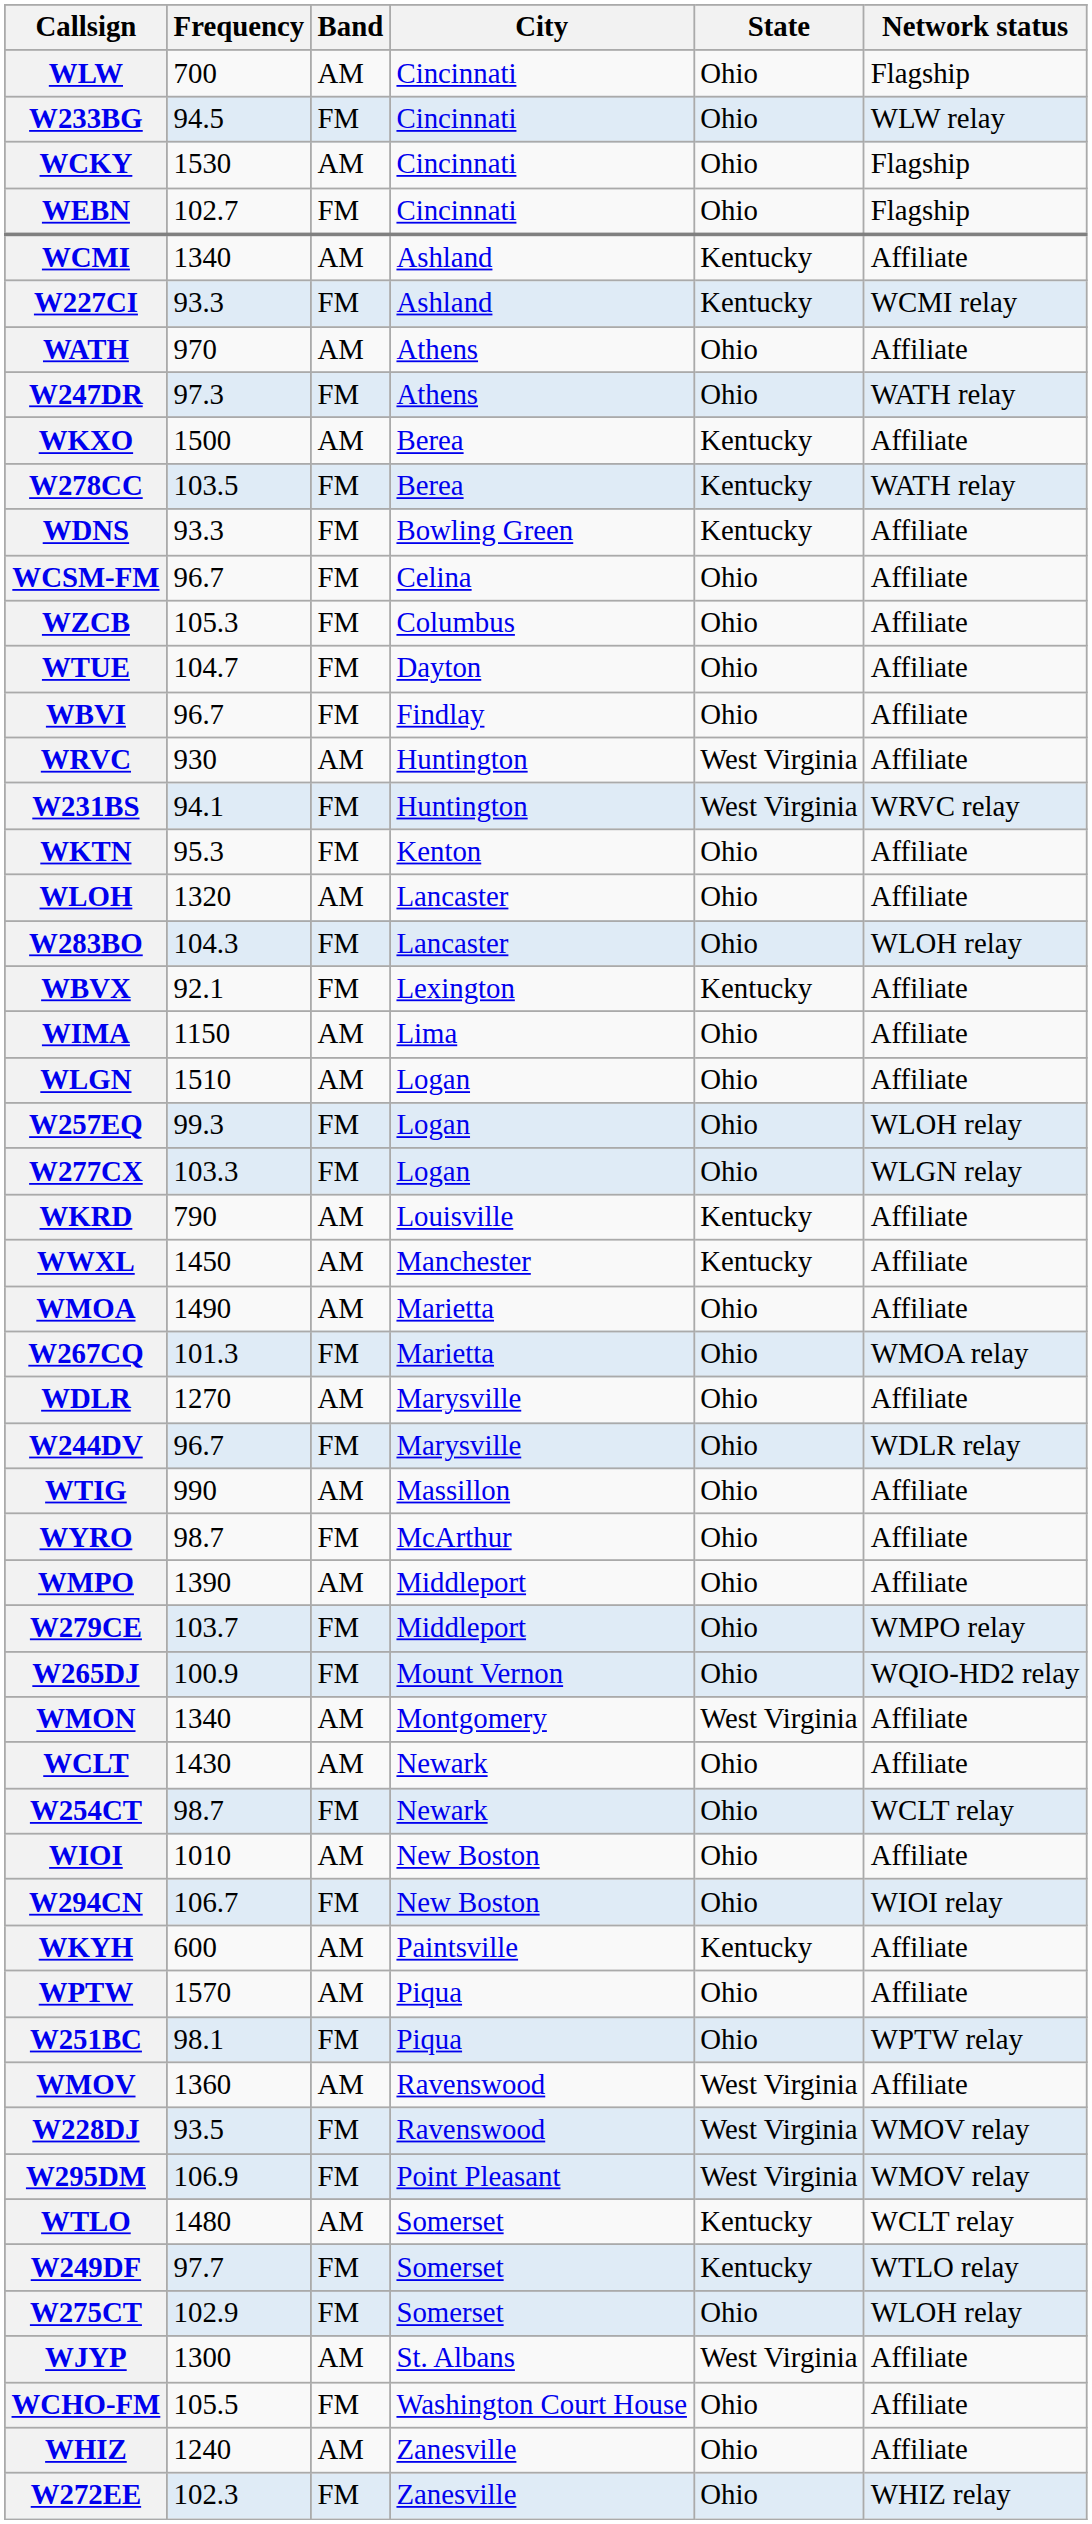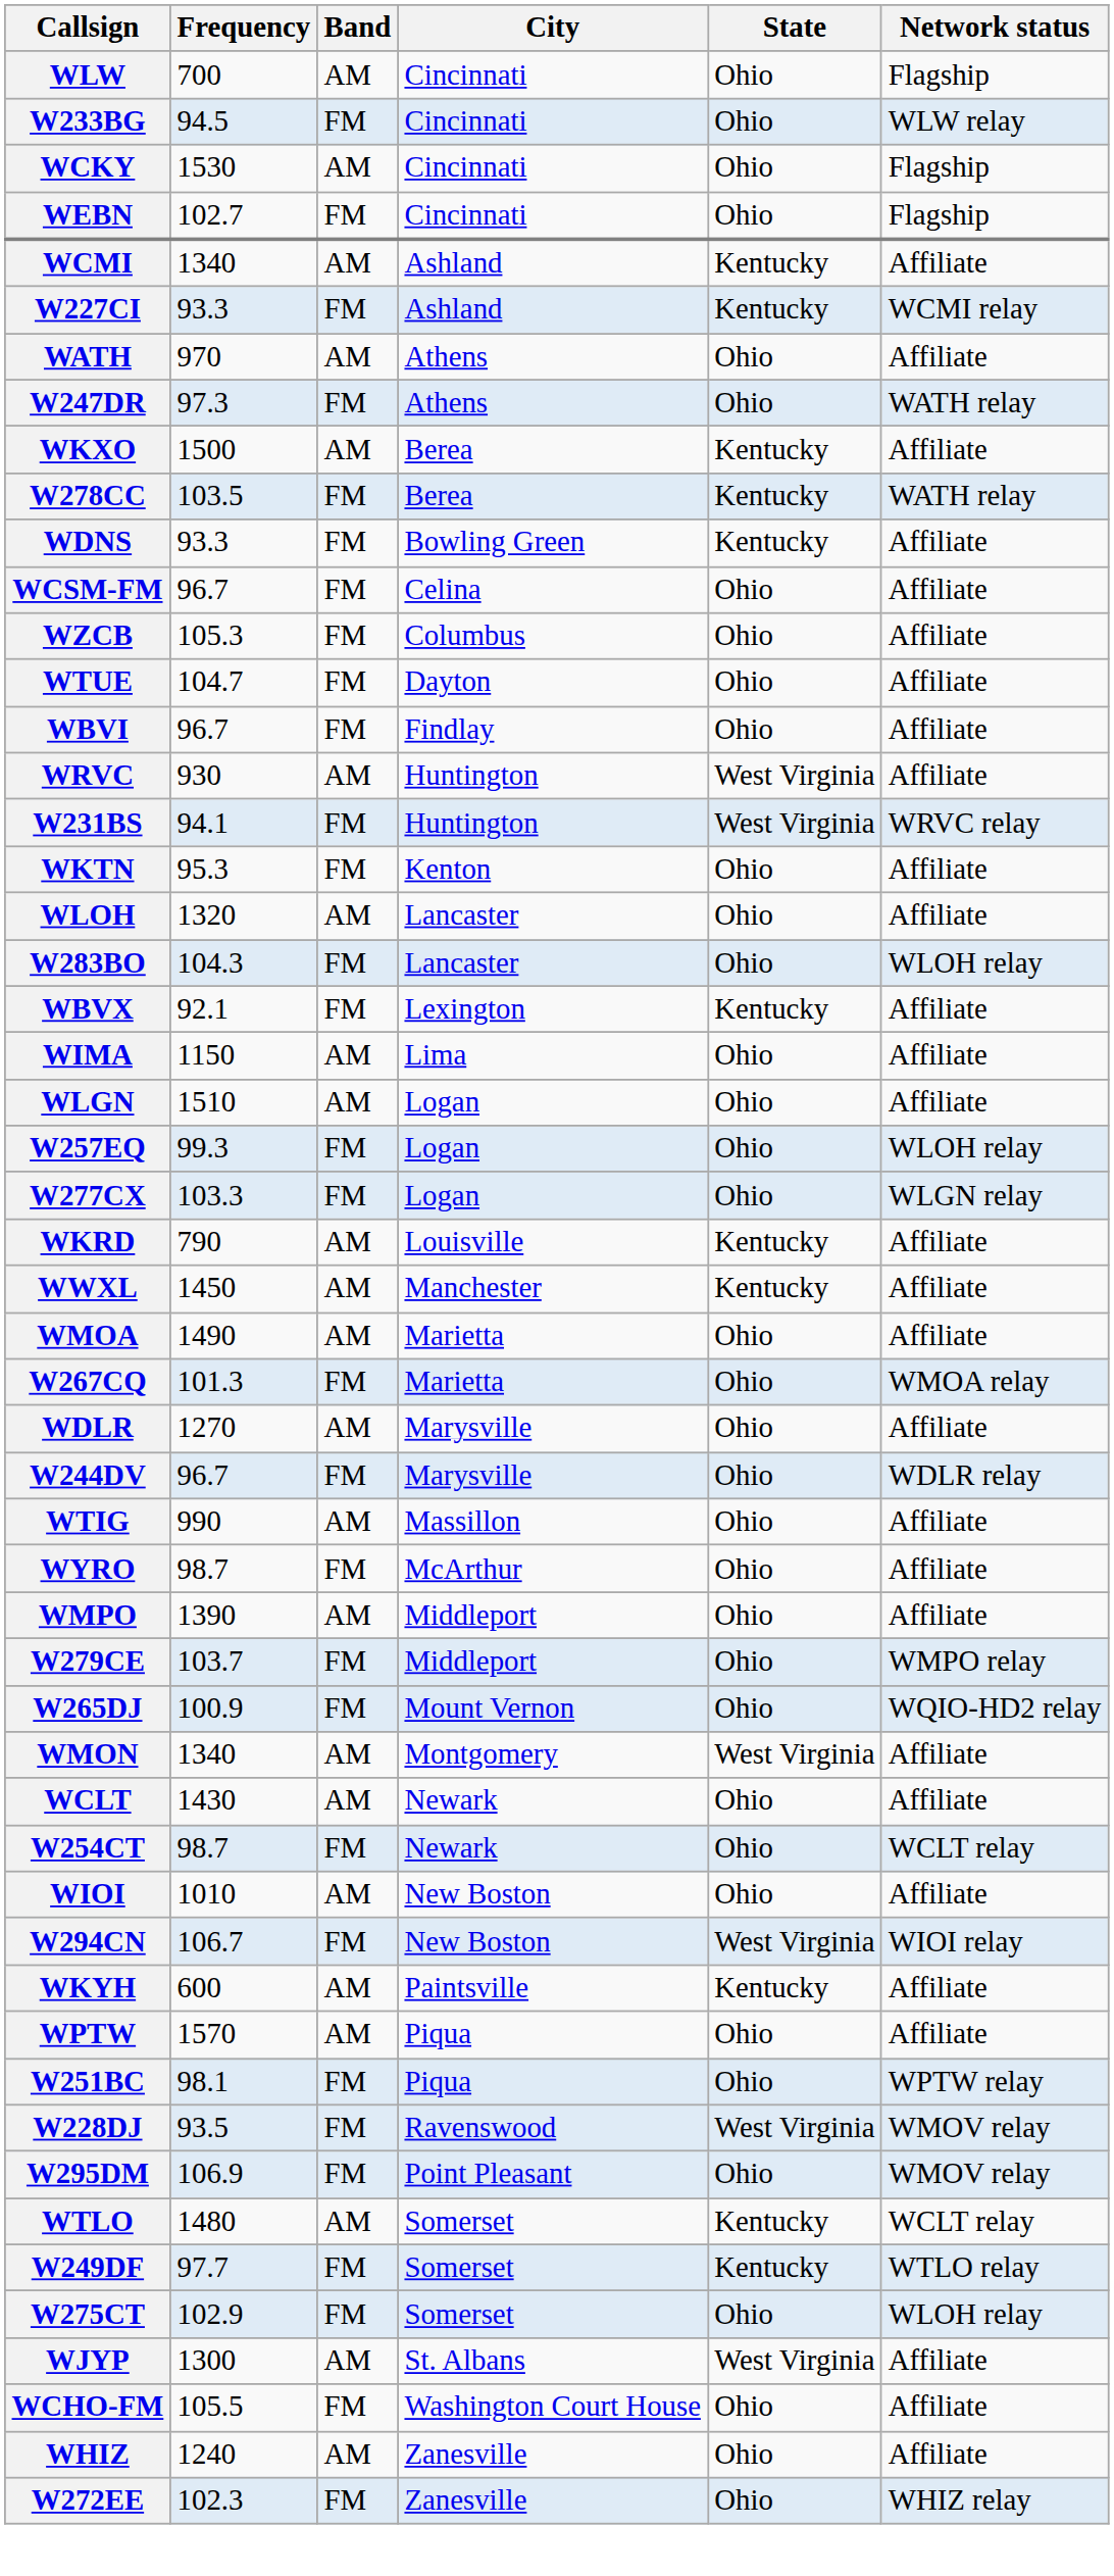W294CN | State: Ohio -> West Virginia
- row: WMOV | 1360 | AM | Ravenswood | West Virginia | Affiliate
W295DM | State: West Virginia -> Ohio
